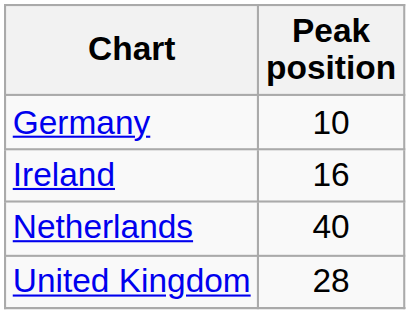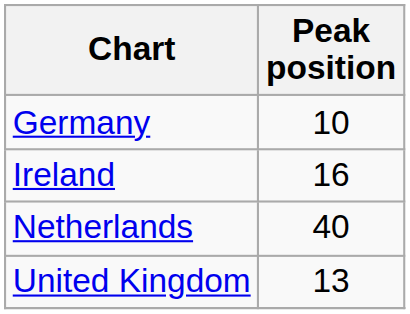United Kingdom | Peak position: 28 -> 13
